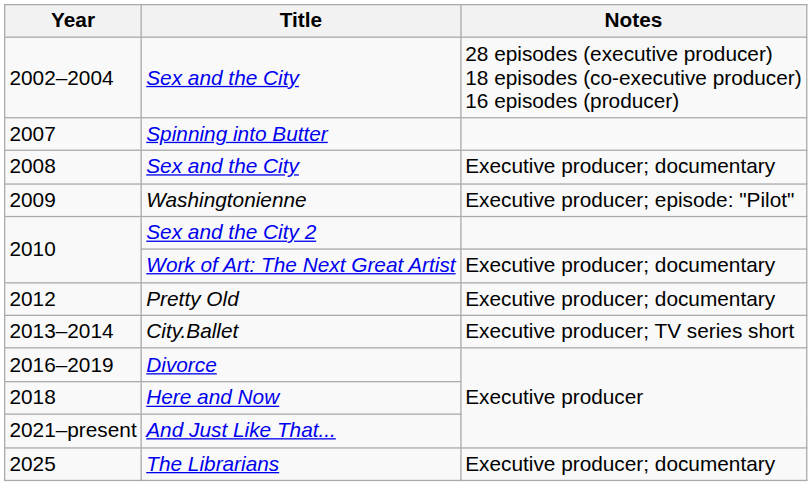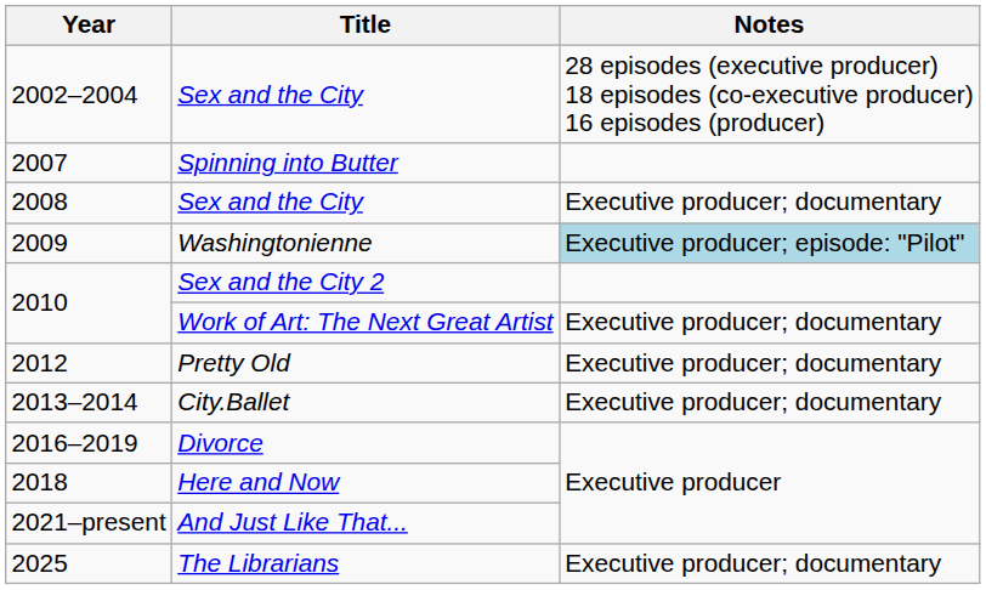Washingtonienne | Notes: no background -> lightblue background
City.Ballet | Notes: Executive producer; TV series short -> Executive producer; documentary
